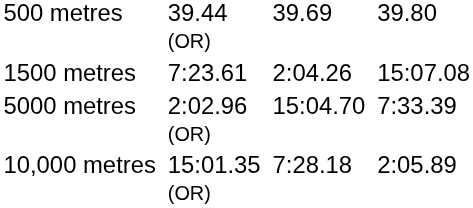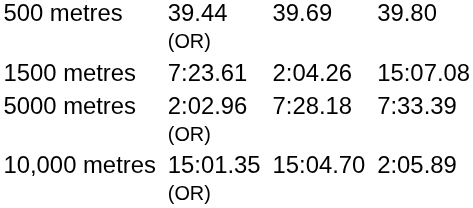5000 metres | column 5: 15:04.70 -> 7:28.18
10,000 metres | column 5: 7:28.18 -> 15:04.70
